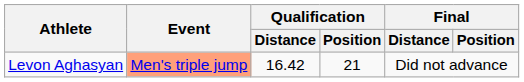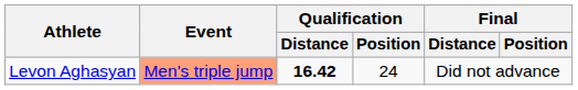Levon Aghasyan | Qualification / Distance: normal -> bold
Levon Aghasyan | Qualification / Position: 21 -> 24
